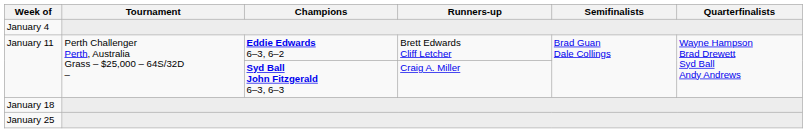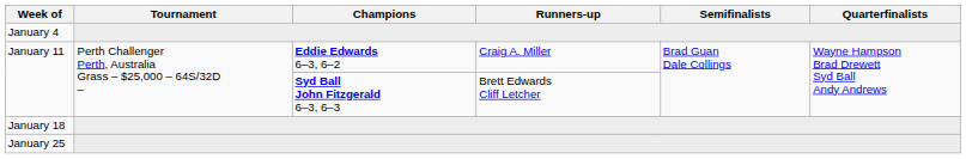January 11 / Eddie Edwards 6–3, 6–2 | Runners-up: Brett Edwards Cliff Letcher -> Craig A. Miller
January 11 / Syd Ball John Fitzgerald 6–3, 6–3 | Runners-up: Craig A. Miller -> Brett Edwards Cliff Letcher
